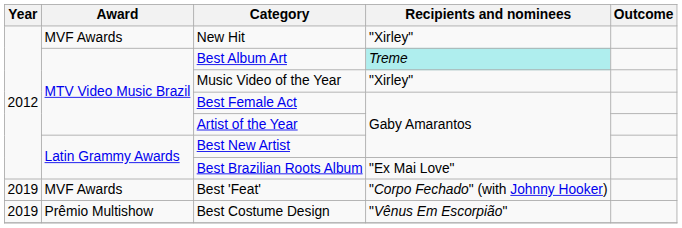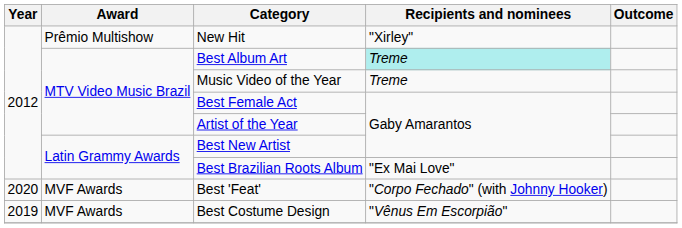New Hit | Award: MVF Awards -> Prêmio Multishow
Music Video of the Year | Recipients and nominees: "Xirley" -> Treme
Best 'Feat' | Year: 2019 -> 2020
Best Costume Design | Award: Prêmio Multishow -> MVF Awards
